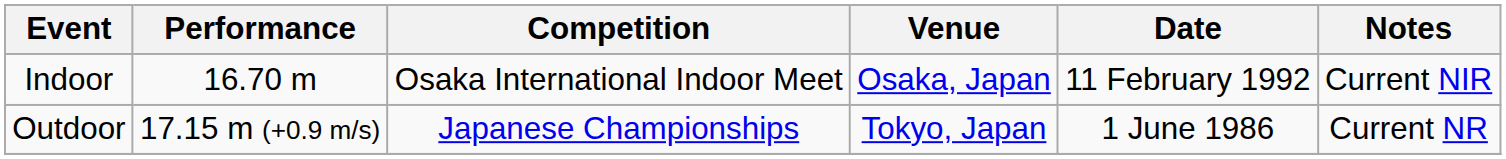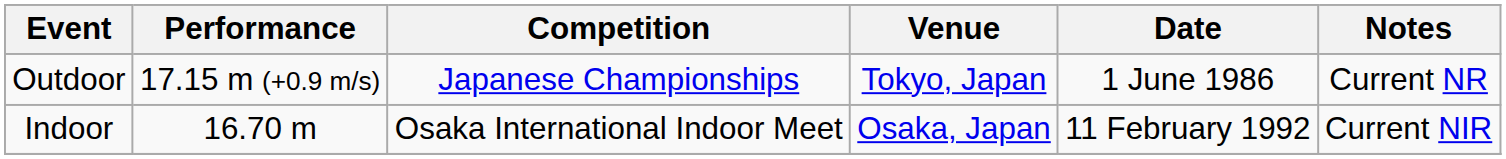rows swapped: Outdoor <-> Indoor
